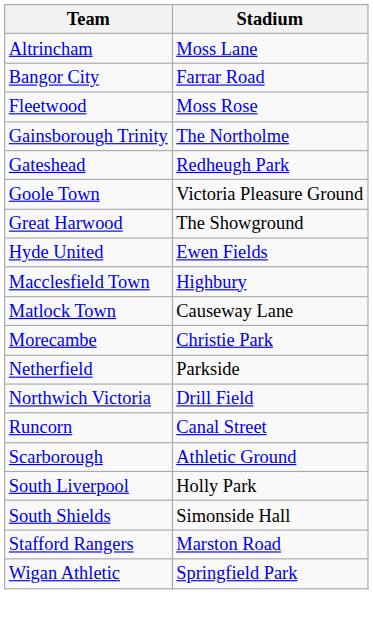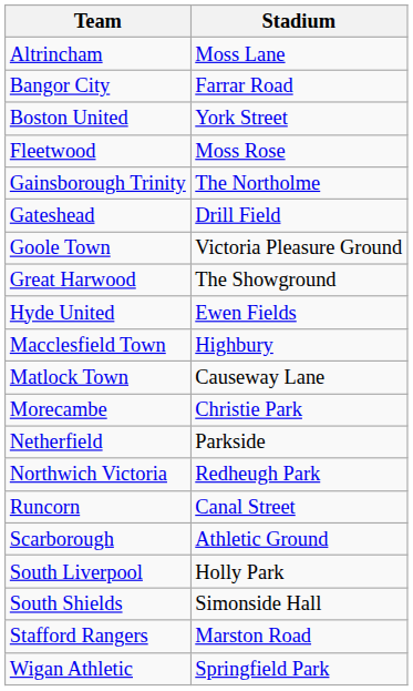+ row: Boston United | York Street
Gateshead | Stadium: Redheugh Park -> Drill Field
Northwich Victoria | Stadium: Drill Field -> Redheugh Park
